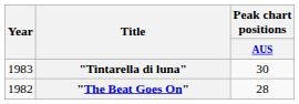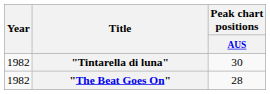"Tintarella di luna" | Year: 1983 -> 1982
